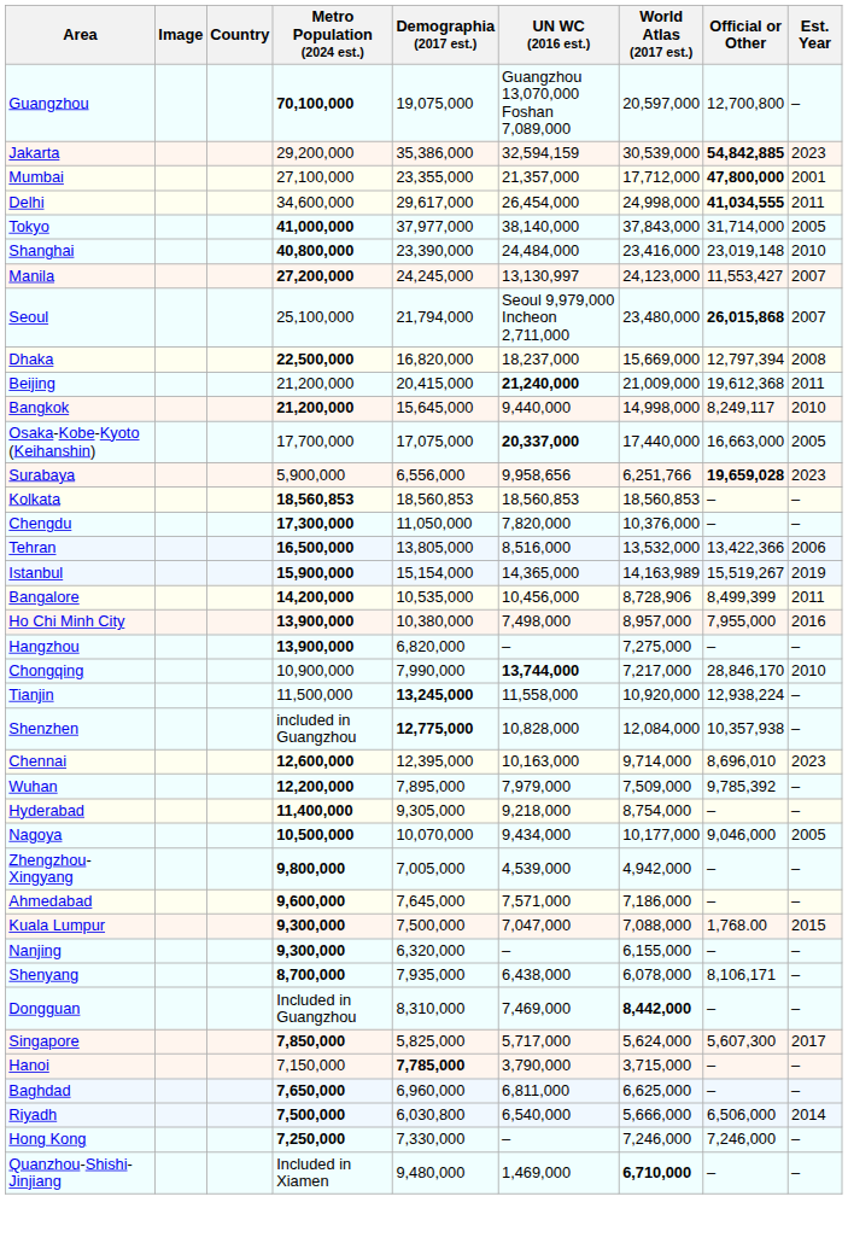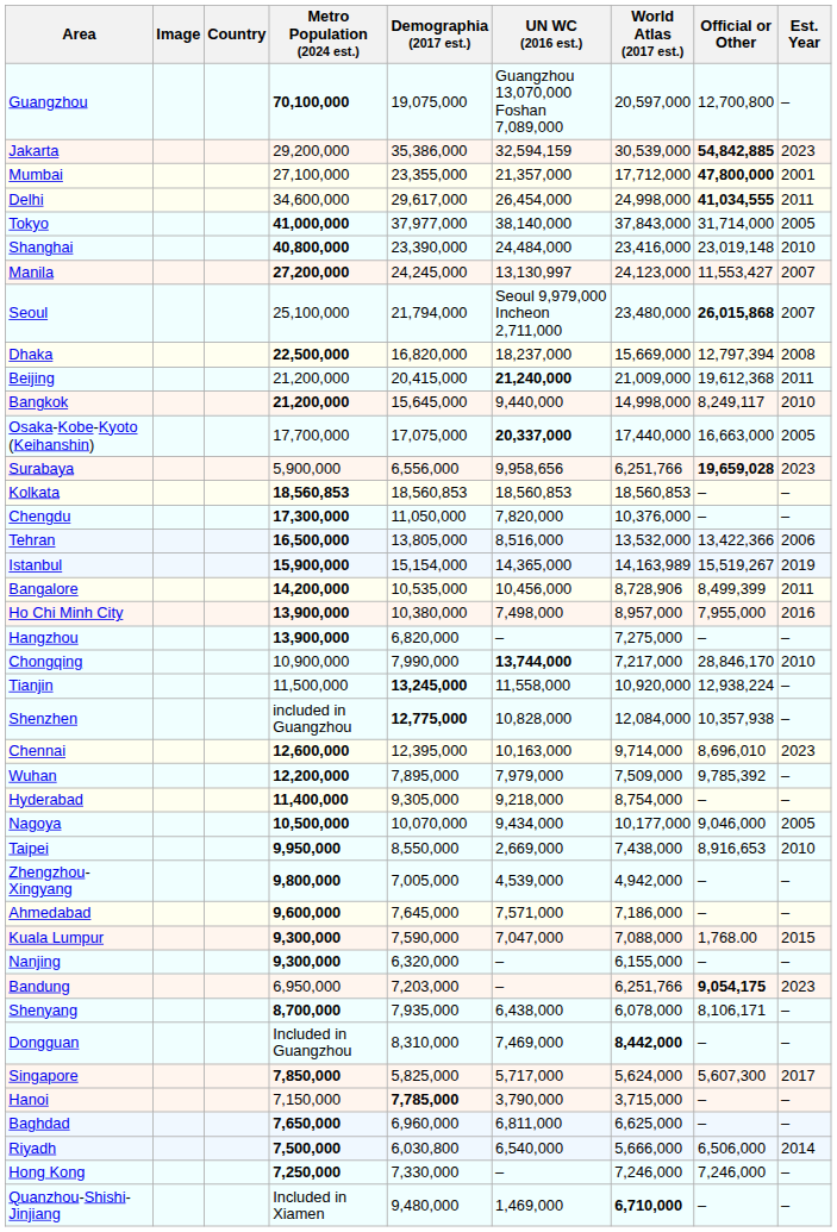+ row: Taipei | 9,950,000 | 8,550,000 | 2,669,000 | 7,438,000 | 8,916,653 | 2010
Kuala Lumpur | Demographia (2017 est.): 7,500,000 -> 7,590,000
+ row: Bandung | 6,950,000 | 7,203,000 | – | 6,251,766 | 9,054,175 | 2023
